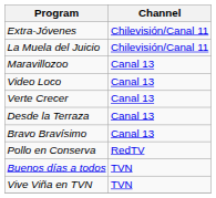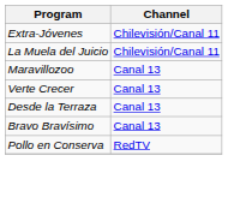- row: Video Loco | Canal 13
- row: Buenos días a todos | TVN
- row: Vive Viña en TVN | TVN
